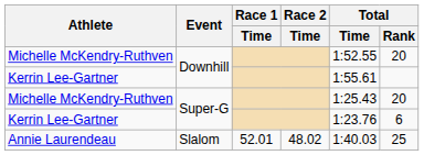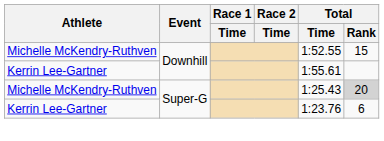Michelle McKendry-Ruthven / Downhill | Total / Rank: 20 -> 15
Michelle McKendry-Ruthven / Super-G | Total / Rank: no background -> lightgrey background
- row: Annie Laurendeau | Slalom | 52.01 | 48.02 | 1:40.03 | 25
